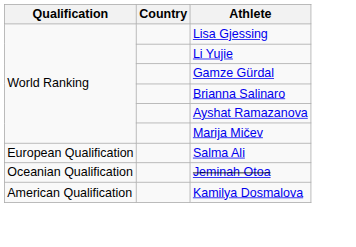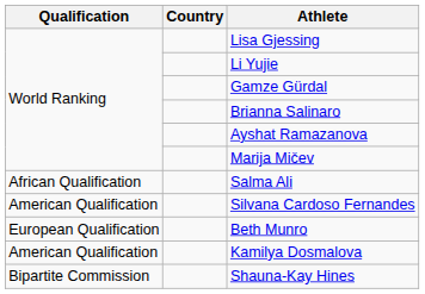Salma Ali | Qualification: European Qualification -> African Qualification
- row: Oceanian Qualification | Jeminah Otoa
+ row: American Qualification | Silvana Cardoso Fernandes
+ row: European Qualification | Beth Munro
+ row: Bipartite Commission | Shauna-Kay Hines
